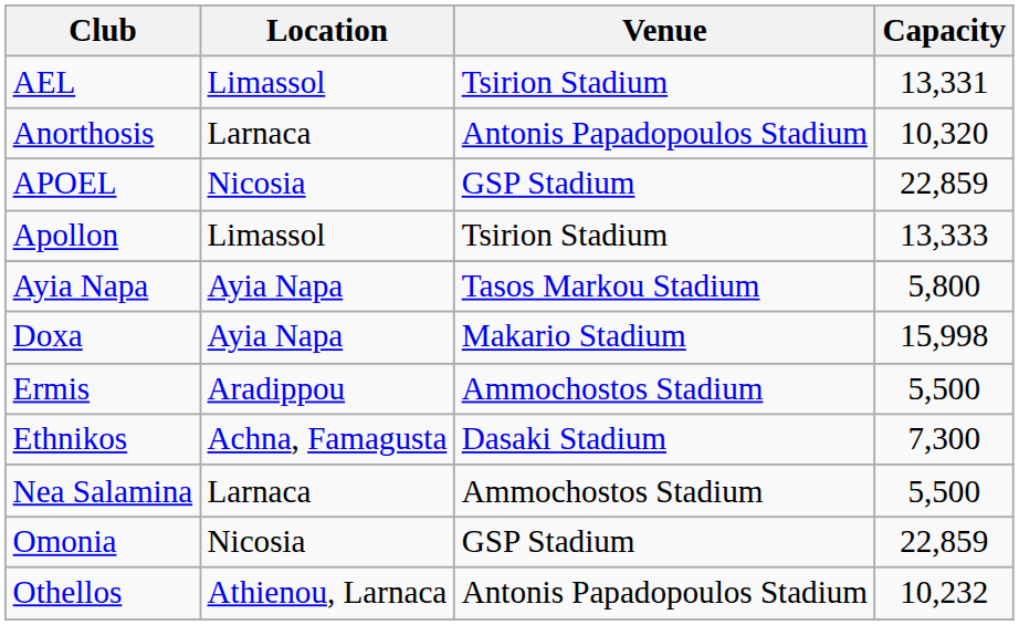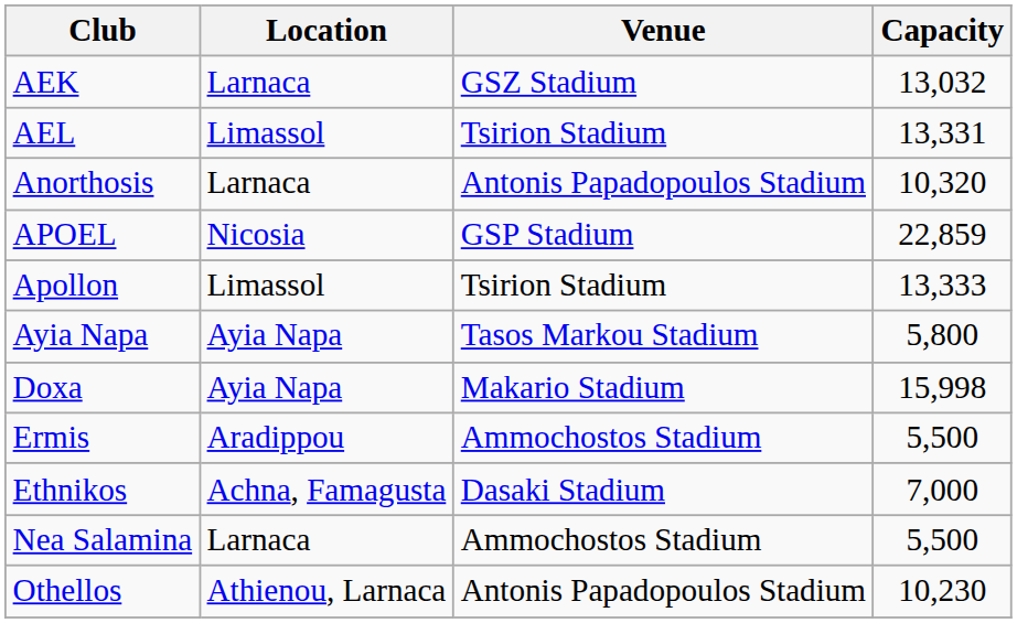+ row: AEK | Larnaca | GSZ Stadium | 13,032
Ethnikos | Capacity: 7,300 -> 7,000
- row: Omonia | Nicosia | GSP Stadium | 22,859
Othellos | Capacity: 10,232 -> 10,230
